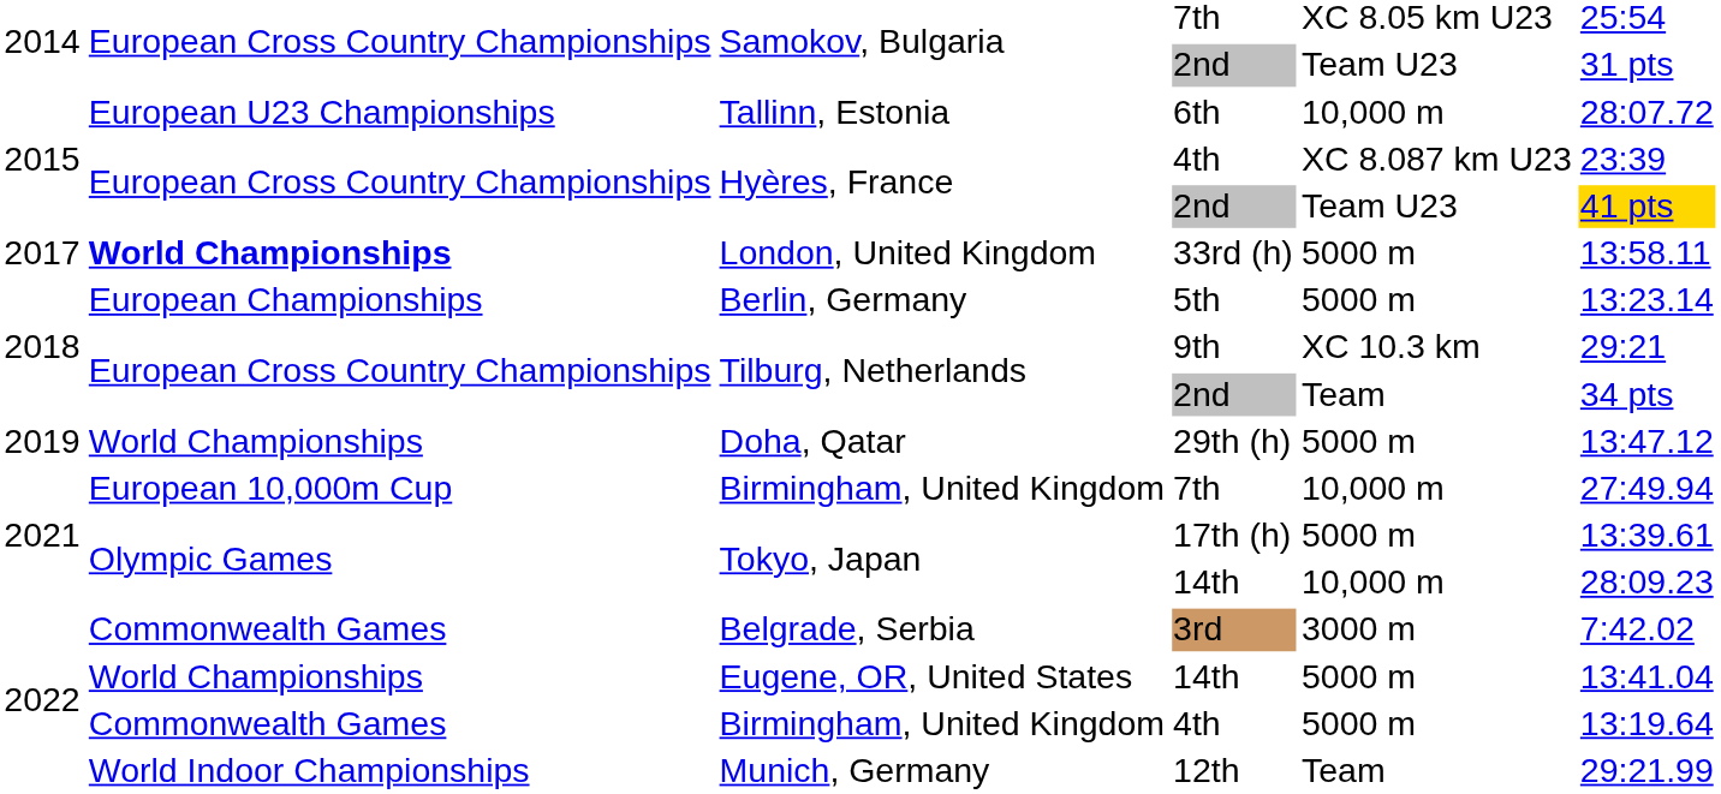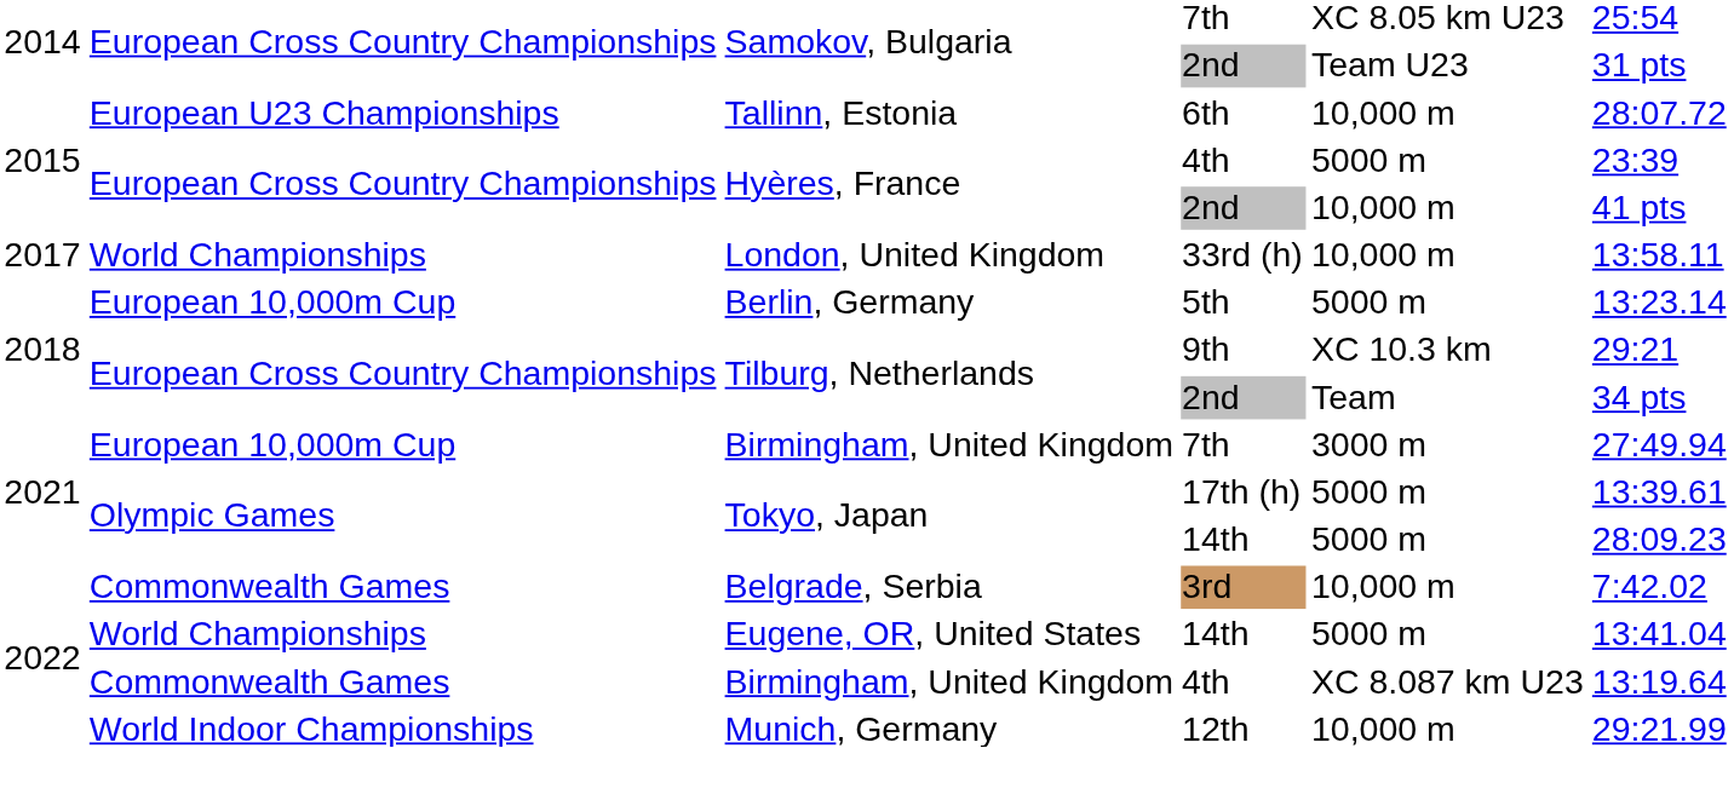Hyères, France / 4th | column 5: XC 8.087 km U23 -> 5000 m
Hyères, France / 2nd | column 5: Team U23 -> 10,000 m
Hyères, France / 2nd | column 6: gold background -> no background
London, United Kingdom | column 2: bold -> normal
London, United Kingdom | column 5: 5000 m -> 10,000 m
Berlin, Germany | column 2: European Championships -> European 10,000m Cup
- row: 2019 | World Championships | Doha, Qatar | 29th (h) | 5000 m | 13:47.12
Birmingham, United Kingdom / 7th | column 5: 10,000 m -> 3000 m
Tokyo, Japan / 14th | column 5: 10,000 m -> 5000 m
Belgrade, Serbia | column 5: 3000 m -> 10,000 m
Birmingham, United Kingdom / 4th | column 5: 5000 m -> XC 8.087 km U23
Munich, Germany | column 5: Team -> 10,000 m
